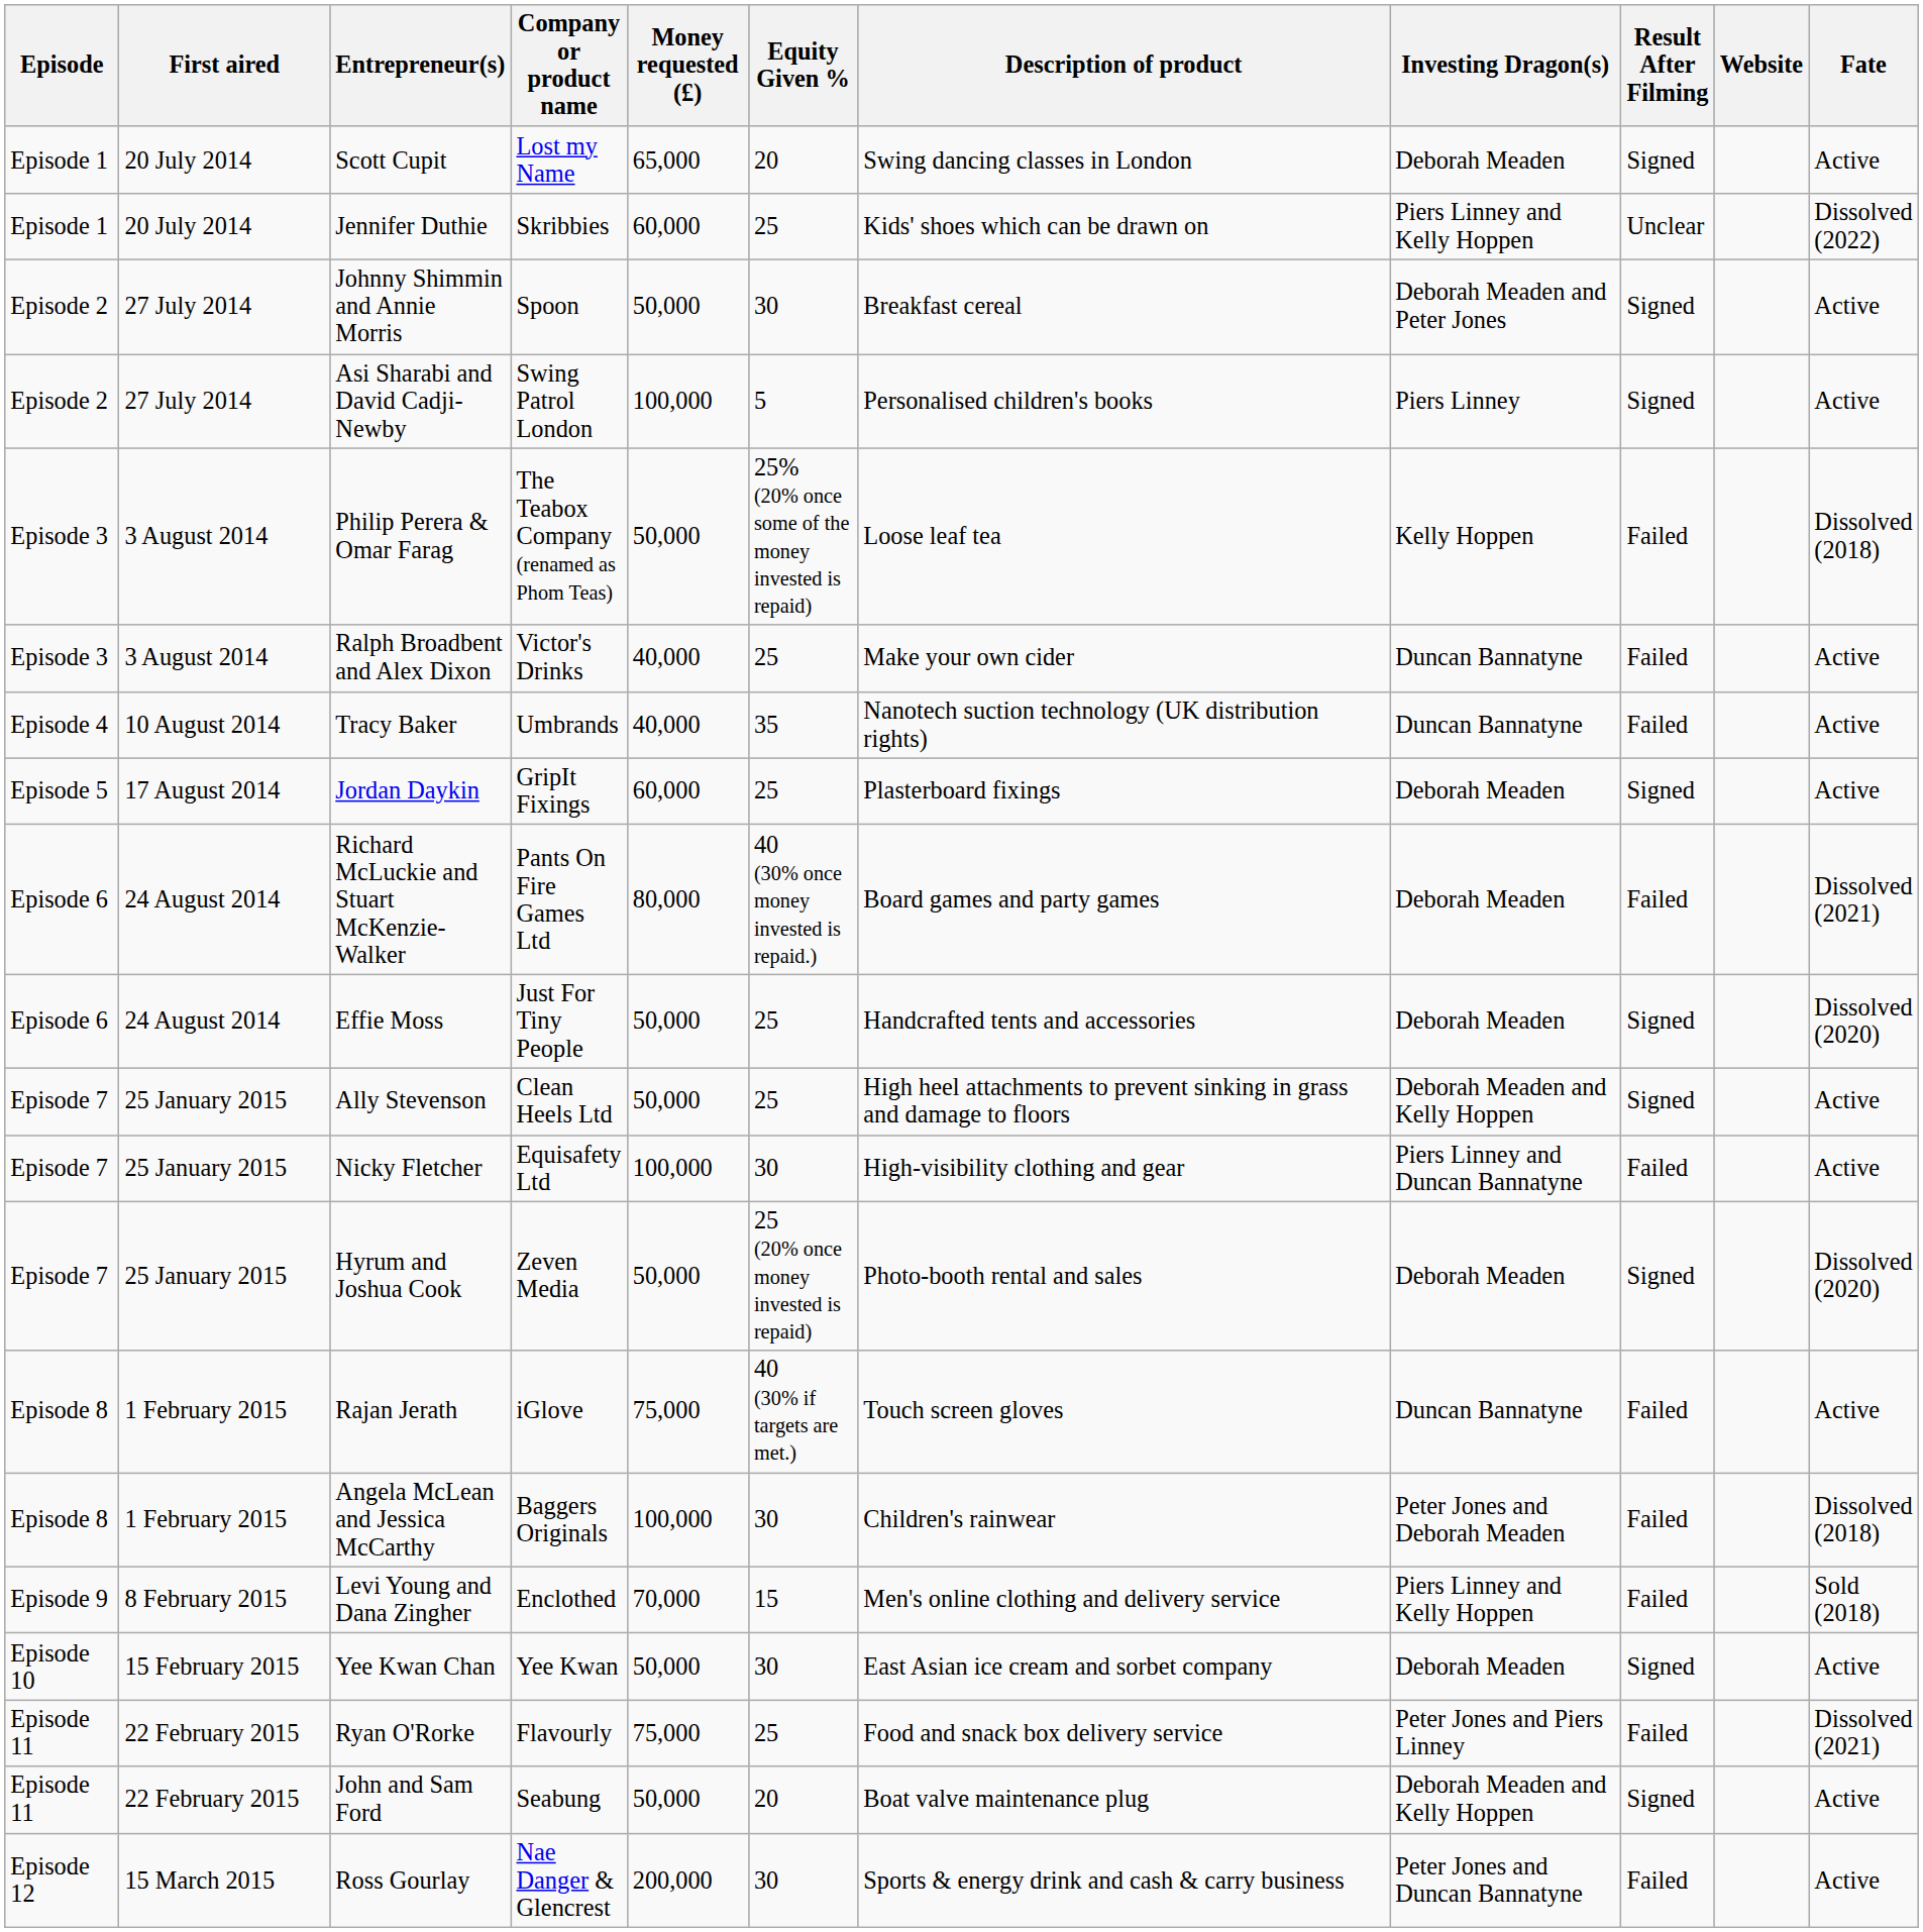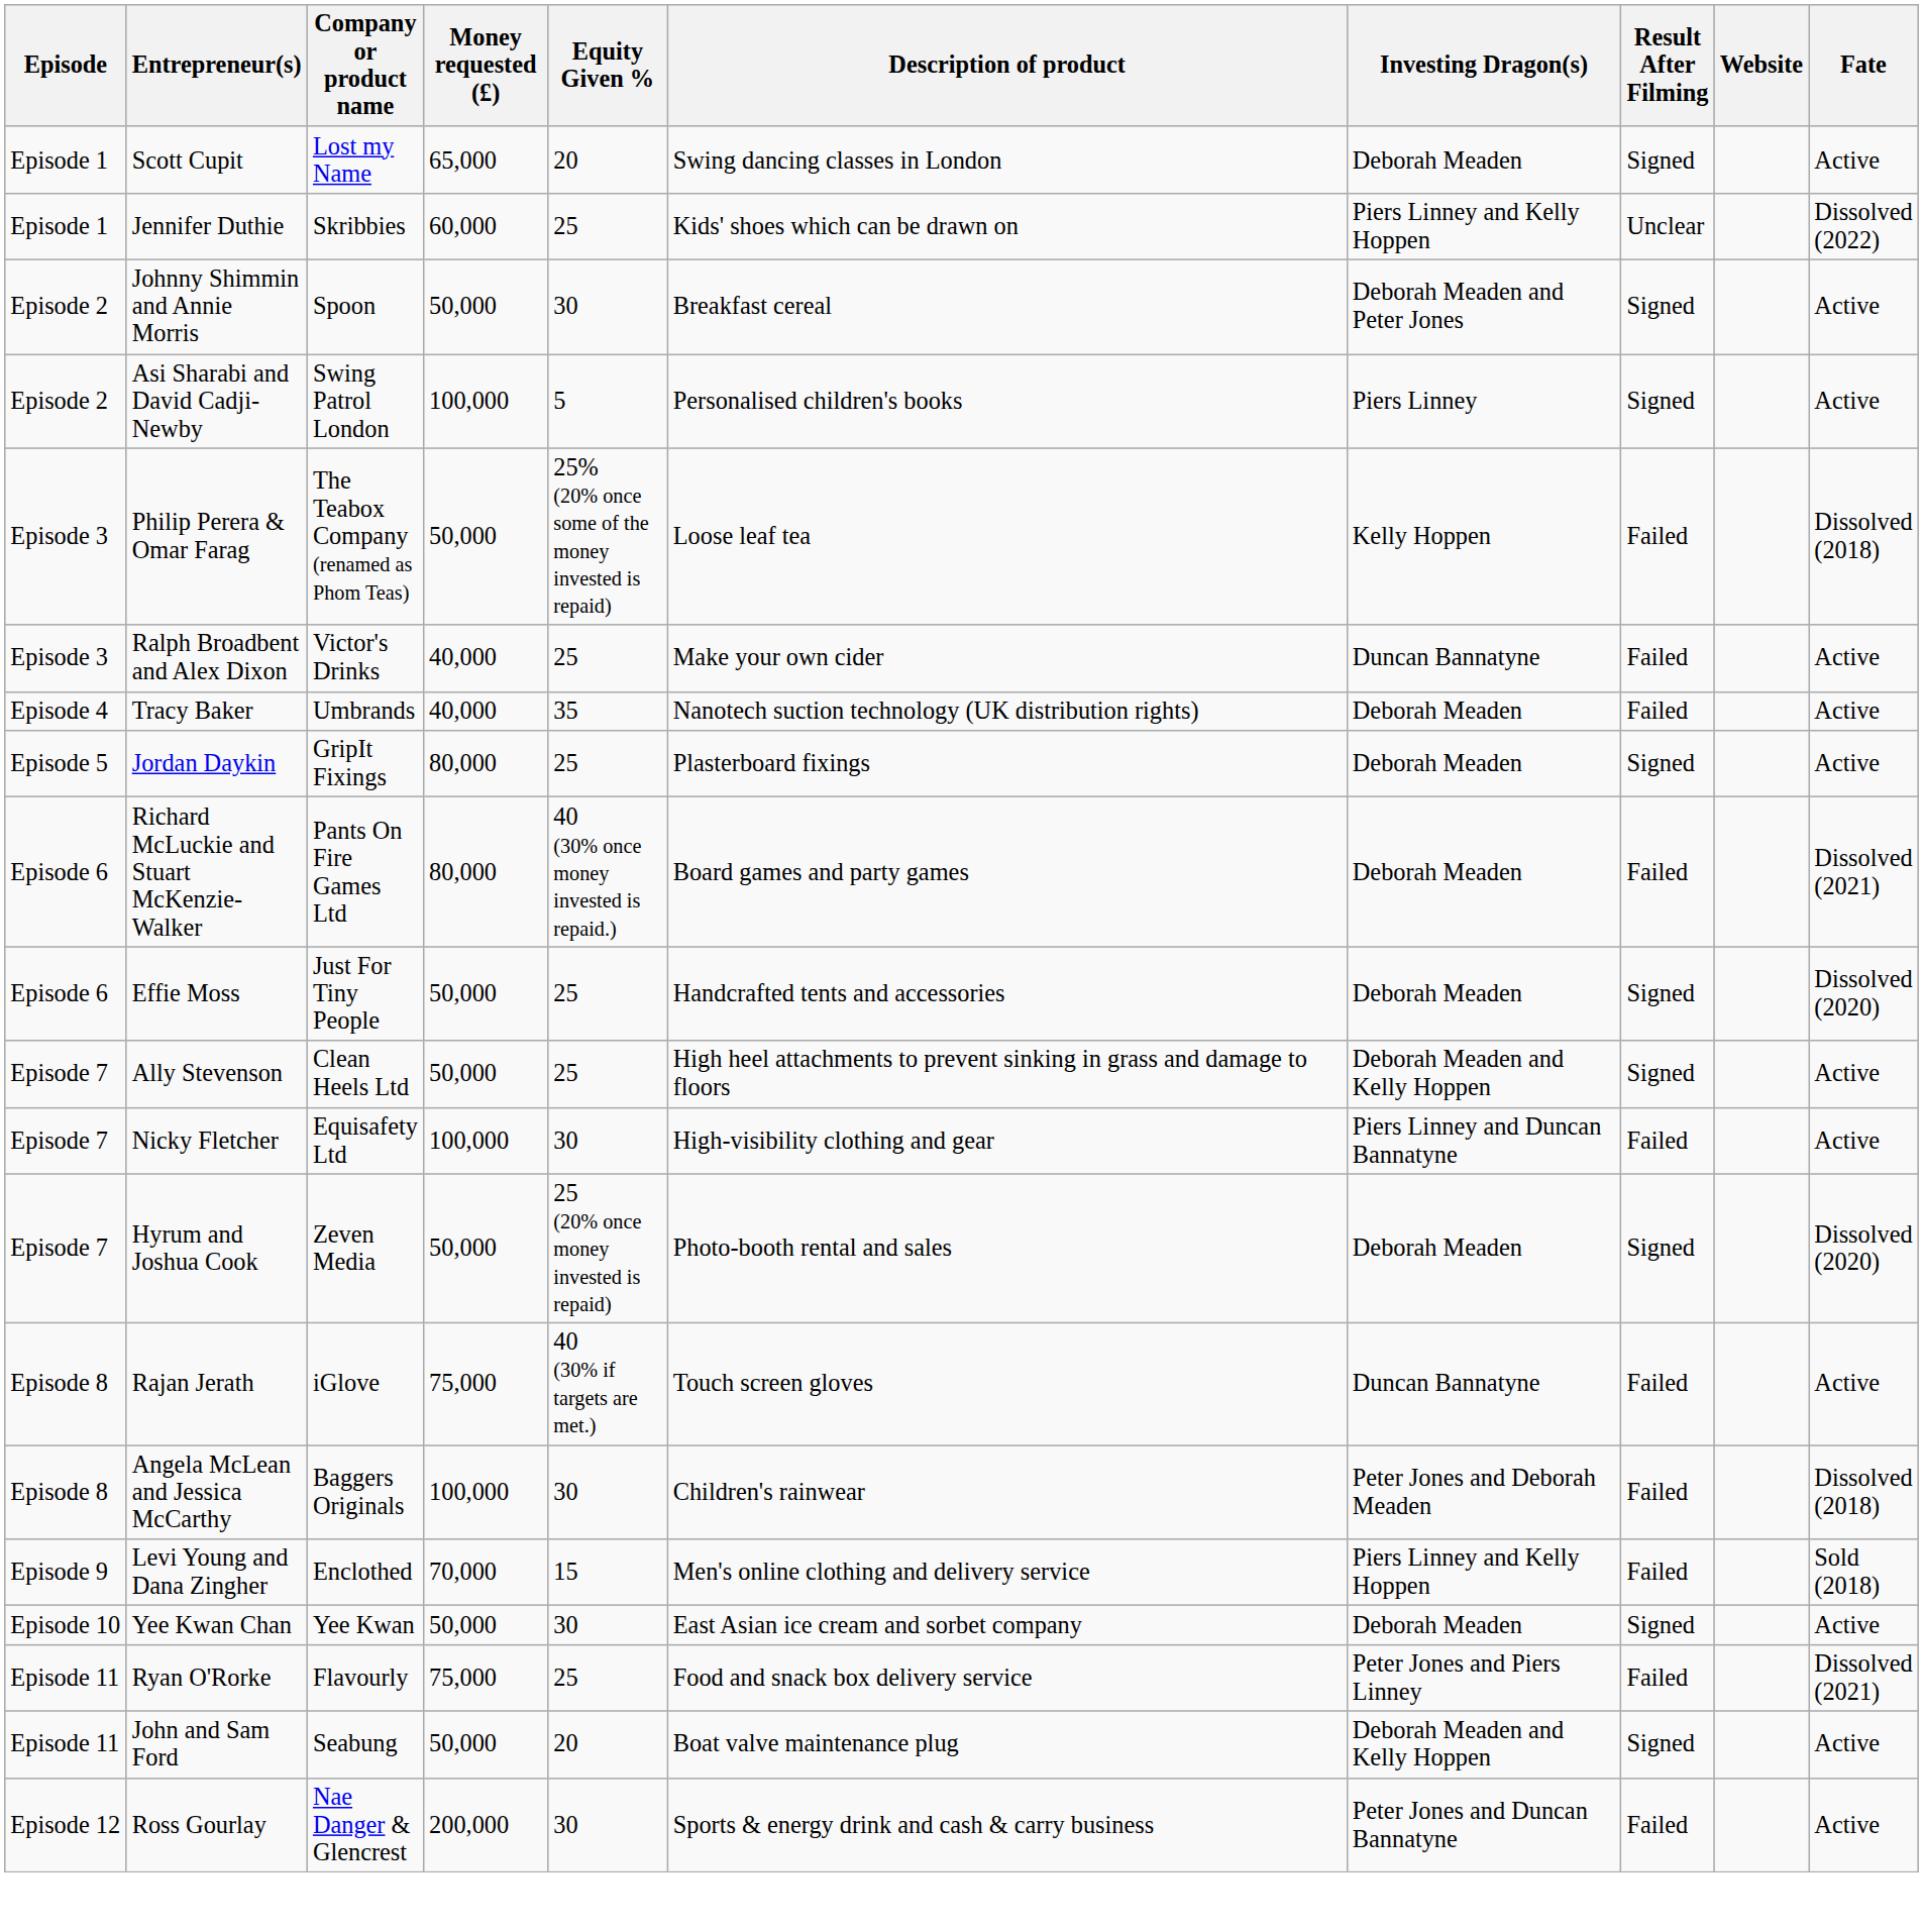- column: First aired | 20 July 2014 | 20 July 2014 | 27 July 2014 | 27 July 2014 | 3 August 2014 | 3 August 2014 | 10 August 2014 | 17 August 2014 | 24 August 2014 | 24 August 2014 | 25 January 2015 | 25 January 2015 | 25 January 2015 | 1 February 2015 | 1 February 2015 | 8 February 2015 | 15 February 2015 | 22 February 2015 | 22 February 2015 | 15 March 2015
Tracy Baker | Investing Dragon(s): Duncan Bannatyne -> Deborah Meaden
Jordan Daykin | Money requested (£): 60,000 -> 80,000
